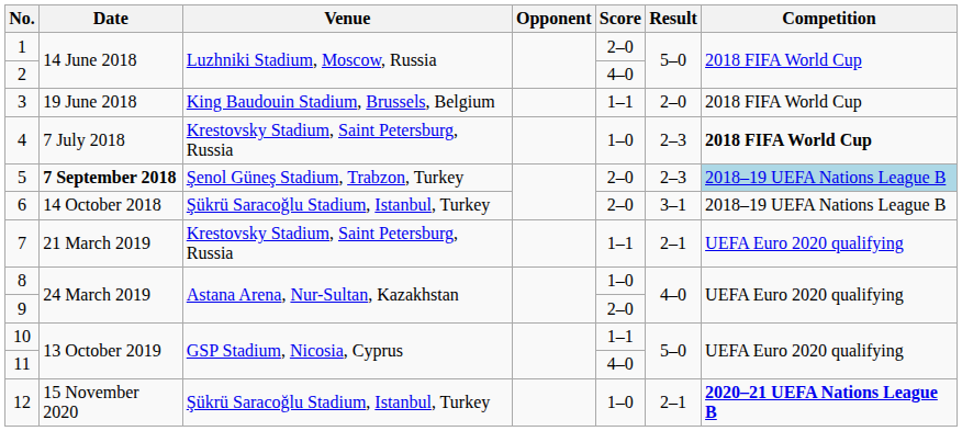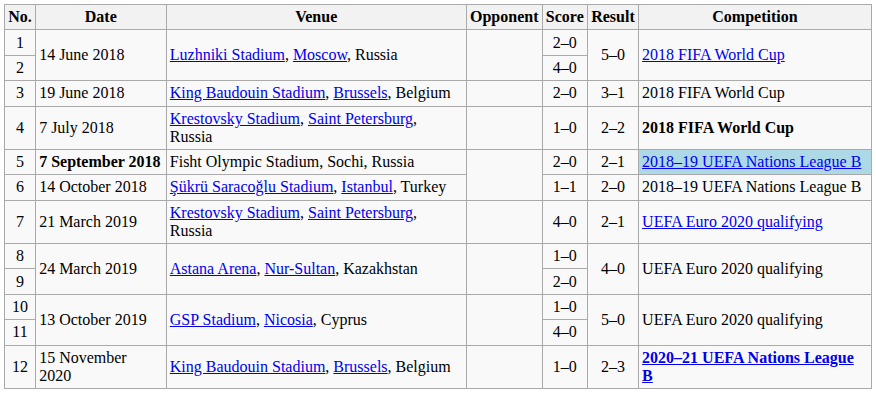3 | Score: 1–1 -> 2–0
3 | Result: 2–0 -> 3–1
4 | Result: 2–3 -> 2–2
5 | Venue: Şenol Güneş Stadium, Trabzon, Turkey -> Fisht Olympic Stadium, Sochi, Russia
5 | Result: 2–3 -> 2–1
6 | Score: 2–0 -> 1–1
6 | Result: 3–1 -> 2–0
7 | Score: 1–1 -> 4–0
10 | Score: 1–1 -> 1–0
12 | Venue: Şükrü Saracoğlu Stadium, Istanbul, Turkey -> King Baudouin Stadium, Brussels, Belgium
12 | Result: 2–1 -> 2–3
